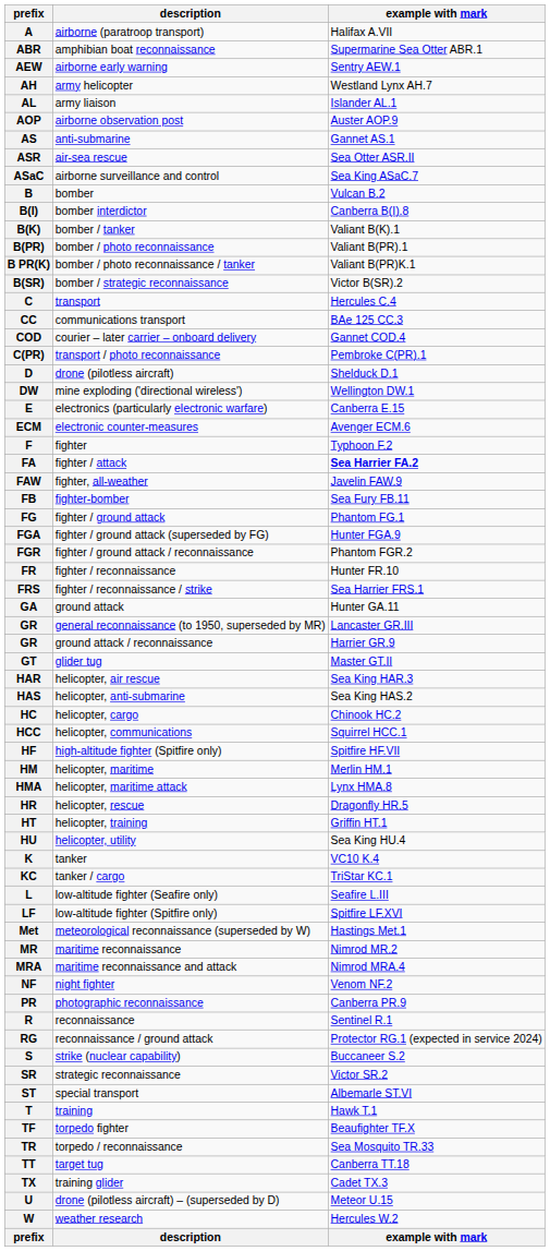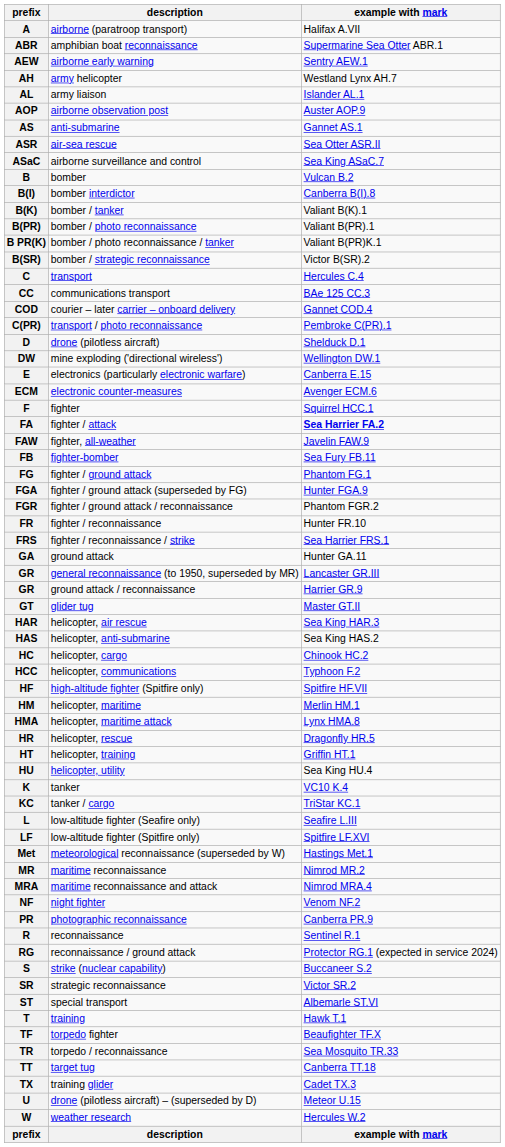F | example with mark: Typhoon F.2 -> Squirrel HCC.1
HCC | example with mark: Squirrel HCC.1 -> Typhoon F.2
